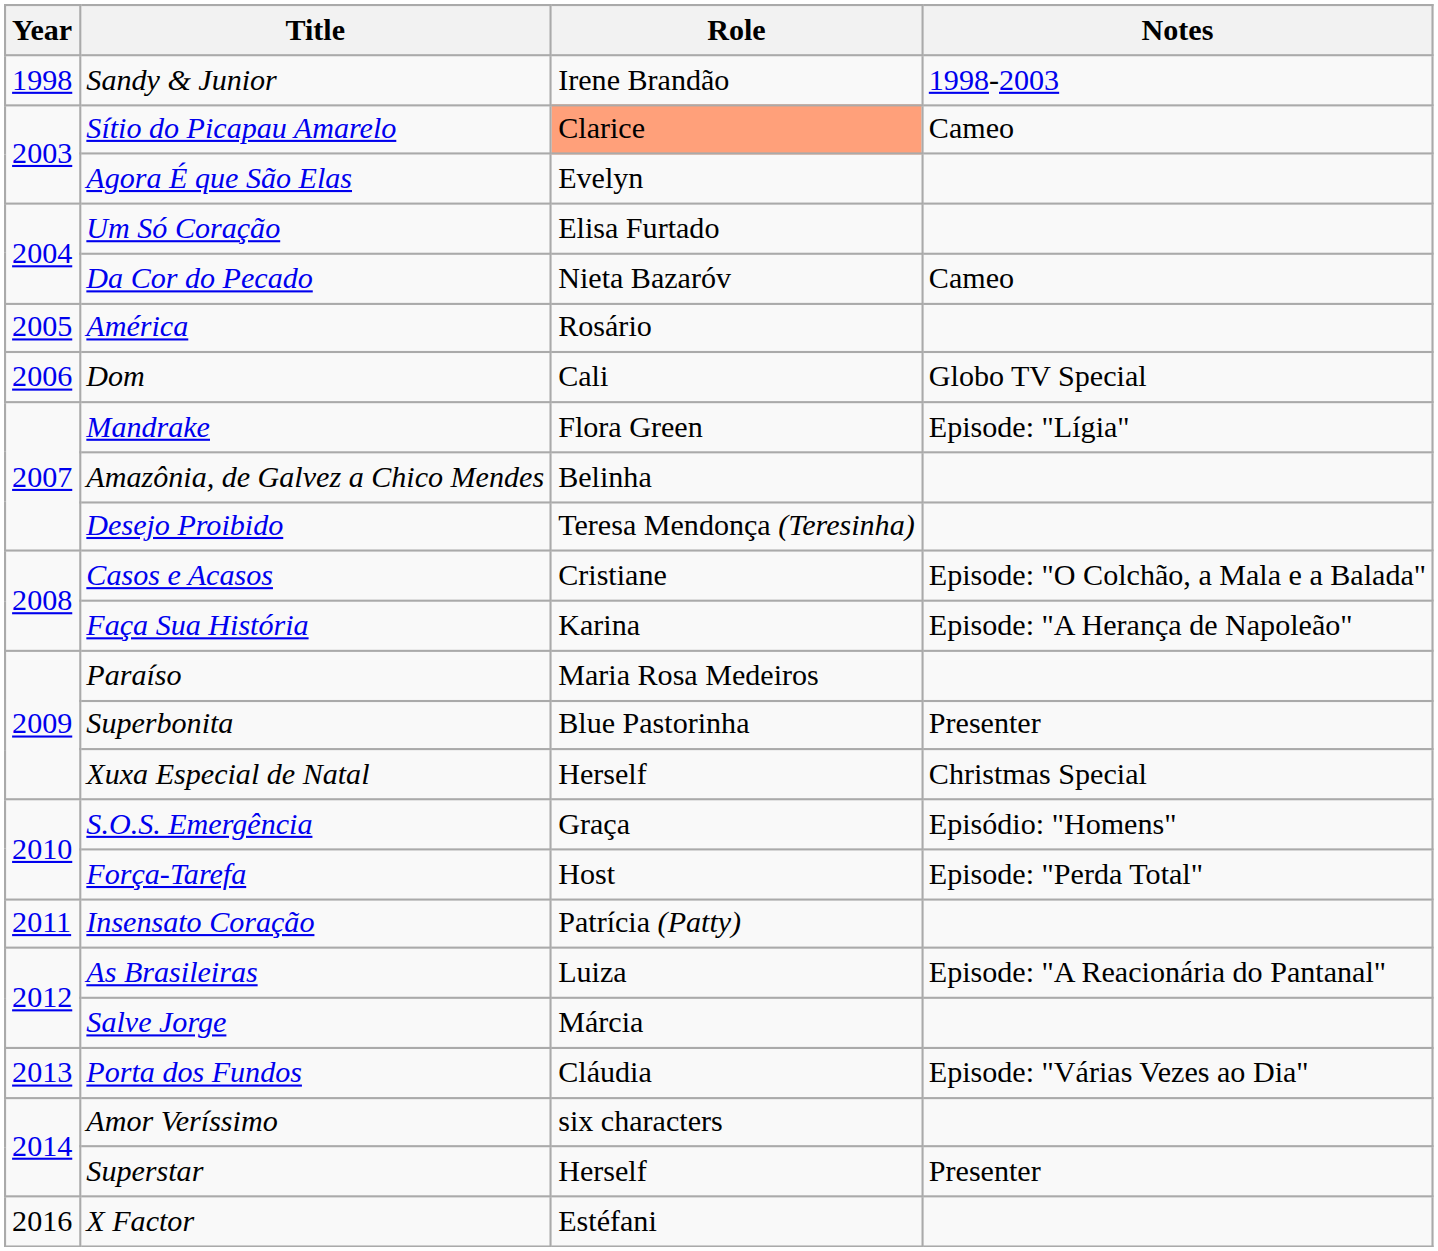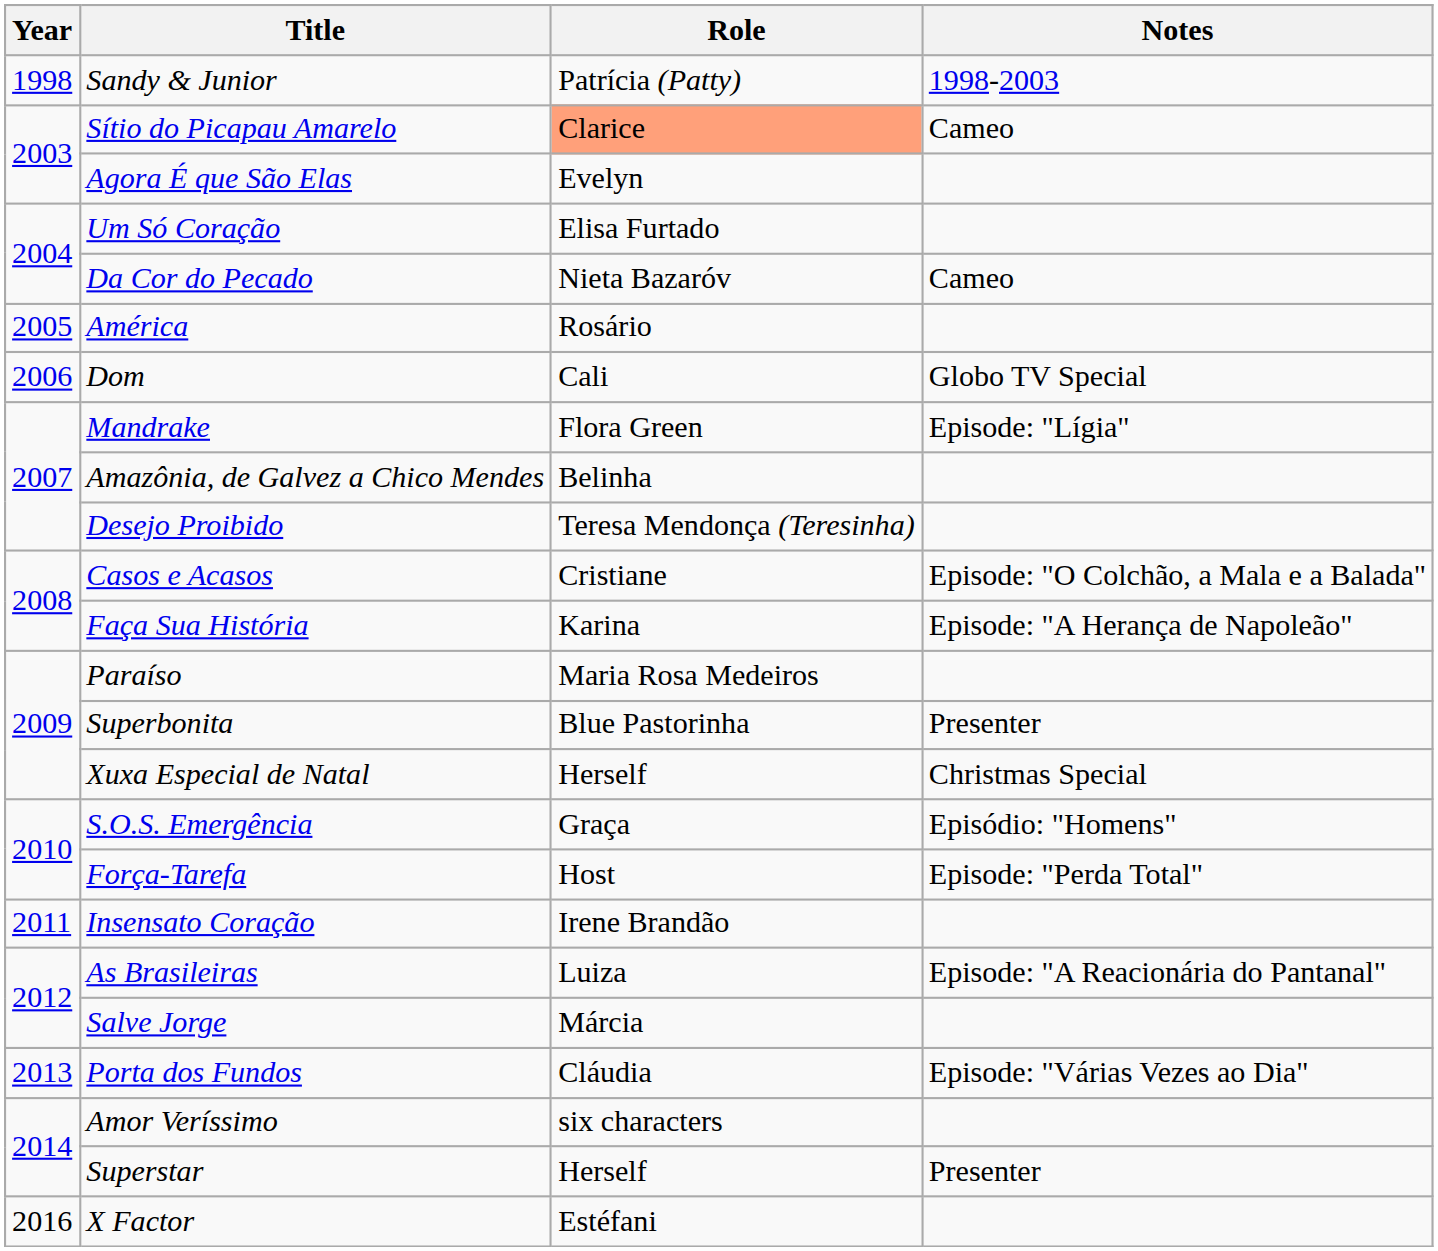Sandy & Junior | Role: Irene Brandão -> Patrícia (Patty)
Insensato Coração | Role: Patrícia (Patty) -> Irene Brandão
